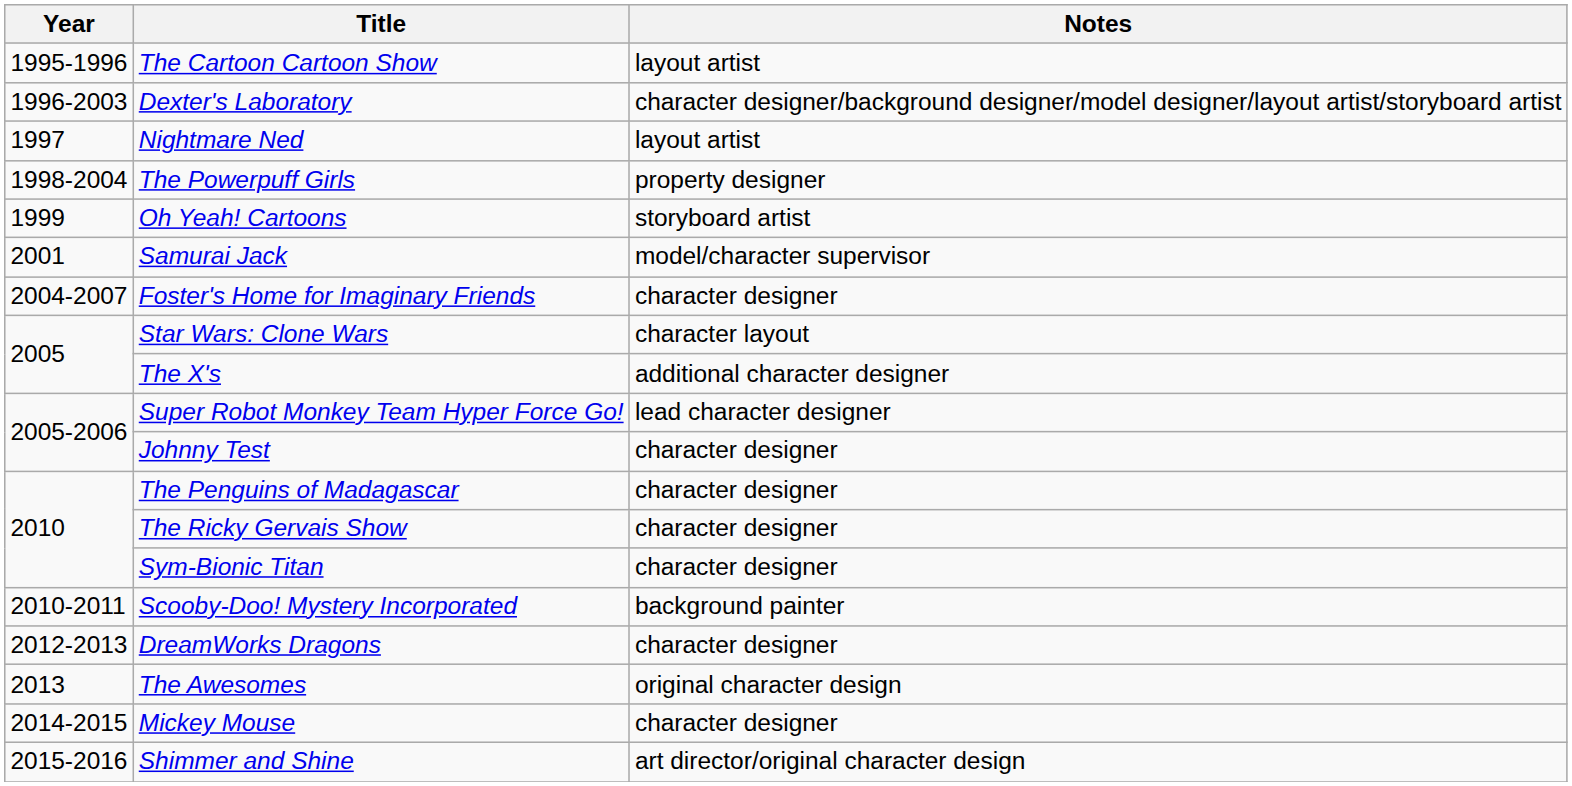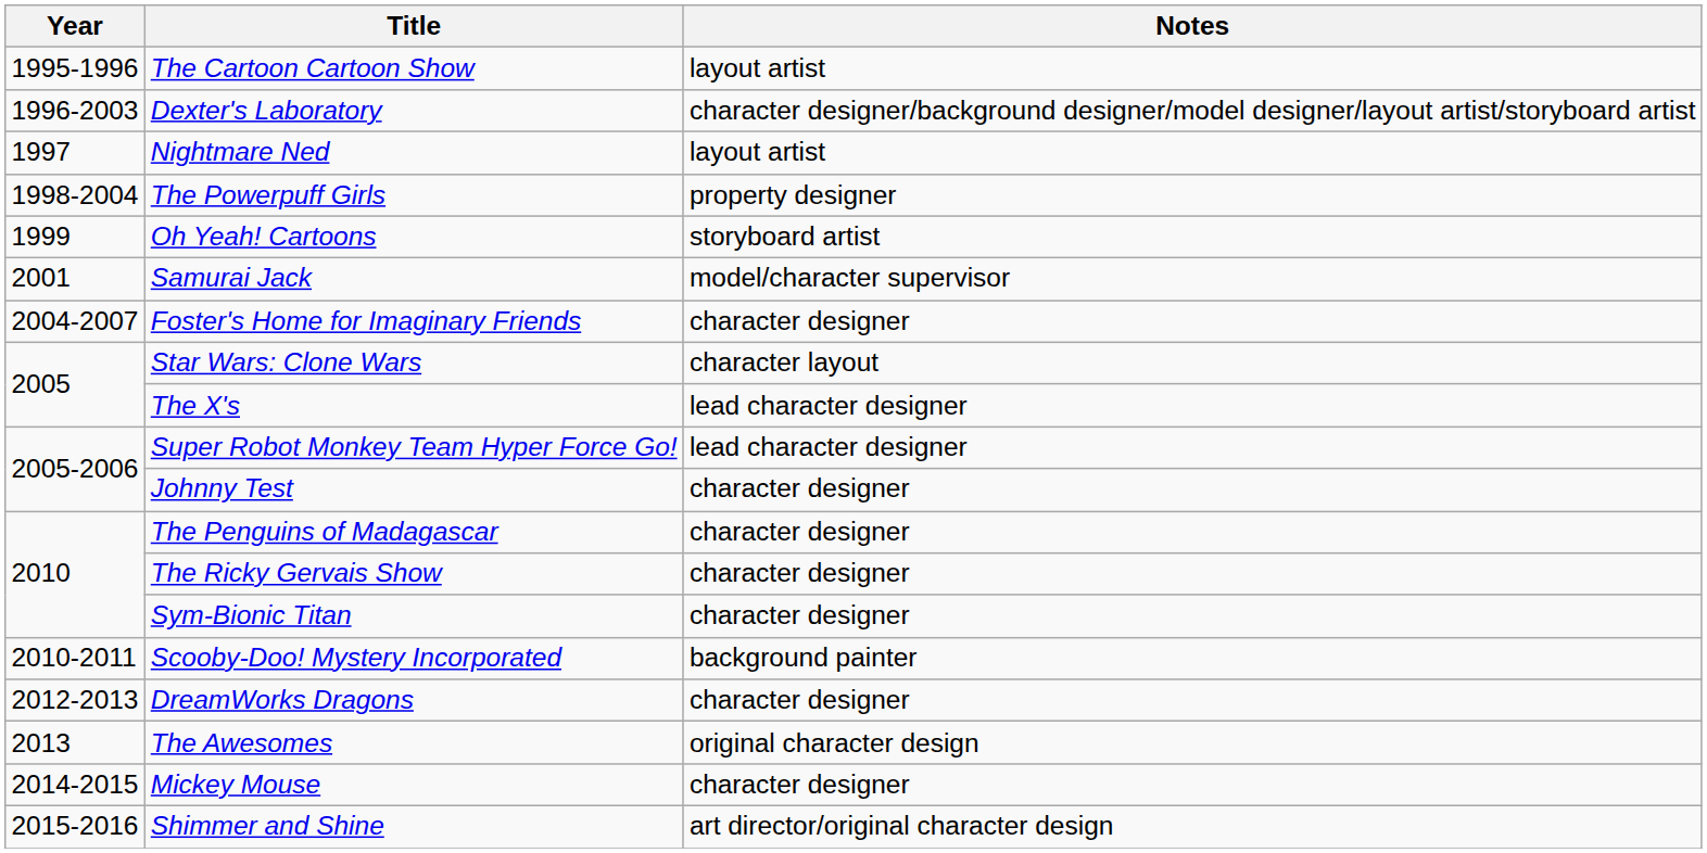The X's | Notes: additional character designer -> lead character designer
